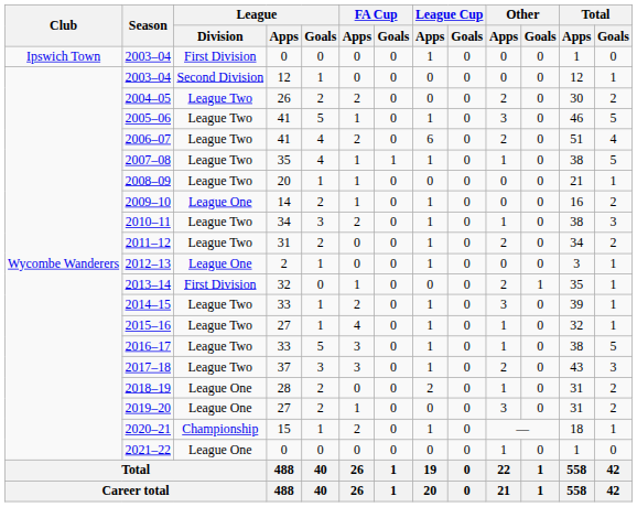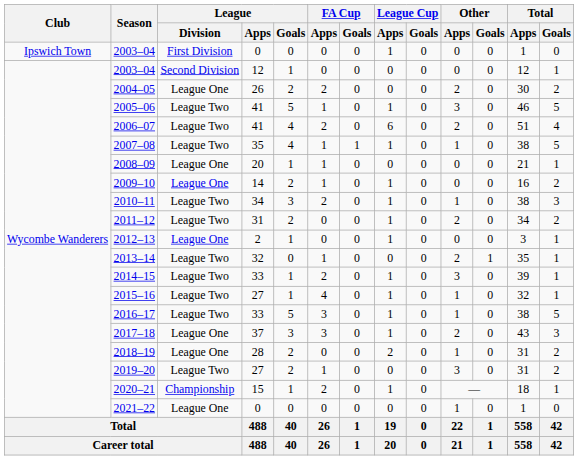2004–05 | League / Division: League Two -> League One
2008–09 | League / Division: League Two -> League One
2013–14 | League / Division: First Division -> League Two
2017–18 | League / Division: League Two -> League One
2019–20 | League / Division: League One -> League Two
